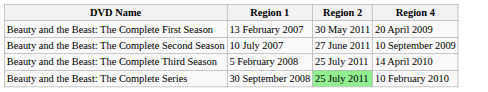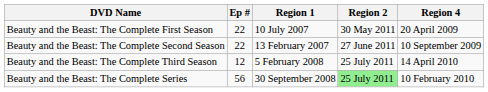+ column: Ep # | 22 | 22 | 12 | 56
Beauty and the Beast: The Complete First Season | Region 1: 13 February 2007 -> 10 July 2007
Beauty and the Beast: The Complete Second Season | Region 1: 10 July 2007 -> 13 February 2007
